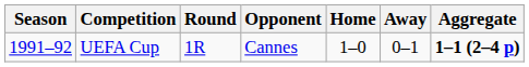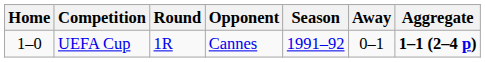columns swapped: Season <-> Home
